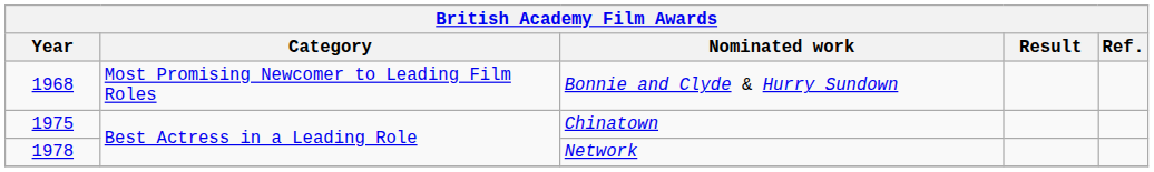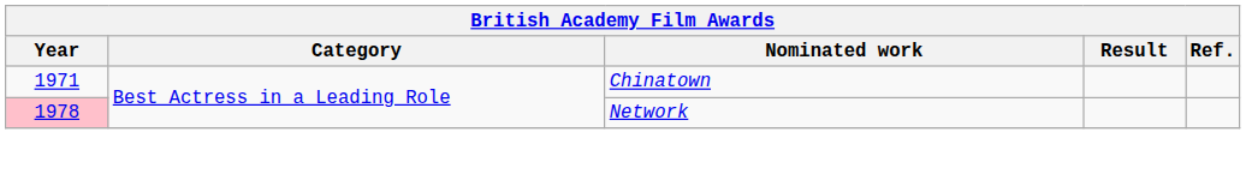- row: 1968 | Most Promising Newcomer to Leading Film Roles | Bonnie and Clyde & Hurry Sundown
Chinatown | Year: 1975 -> 1971
Network | Year: no background -> pink background
